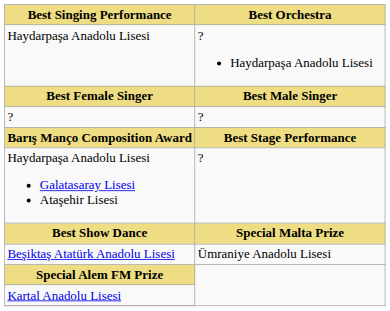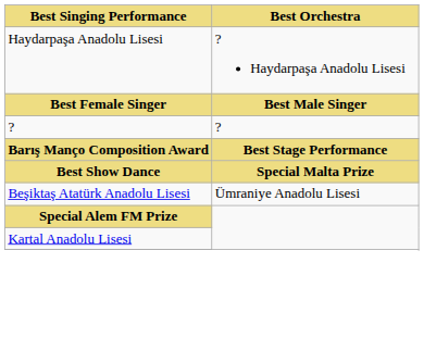- row: Haydarpaşa Anadolu Lisesi Galatasaray Lisesi Ataşehir Lisesi | ?
